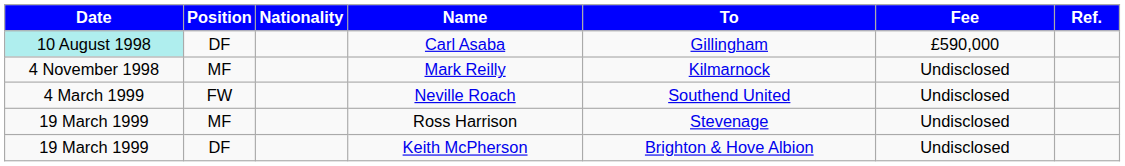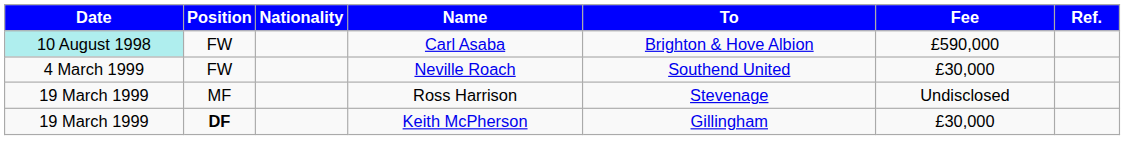Carl Asaba | Position: DF -> FW
Carl Asaba | To: Gillingham -> Brighton & Hove Albion
- row: 4 November 1998 | MF | Mark Reilly | Kilmarnock | Undisclosed
Neville Roach | Fee: Undisclosed -> £30,000
Keith McPherson | Position: normal -> bold
Keith McPherson | To: Brighton & Hove Albion -> Gillingham
Keith McPherson | Fee: Undisclosed -> £30,000
